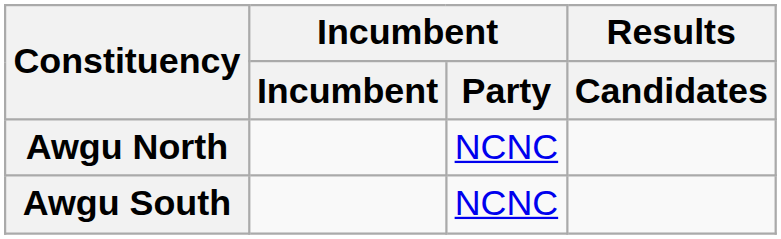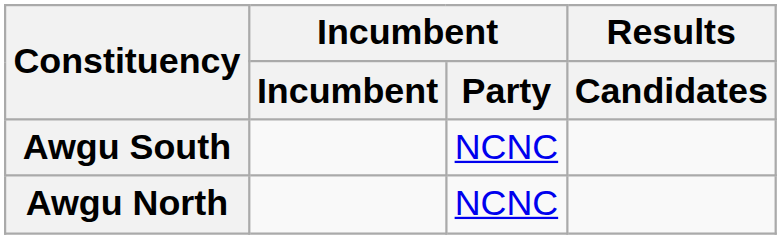rows swapped: Awgu North <-> Awgu South
